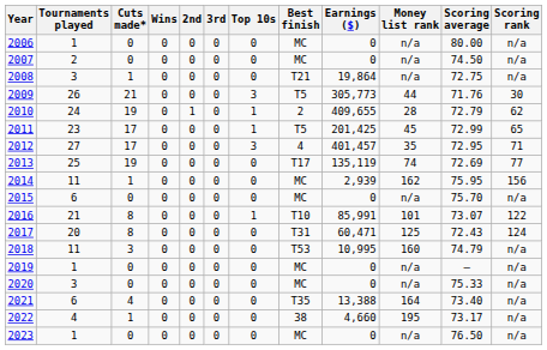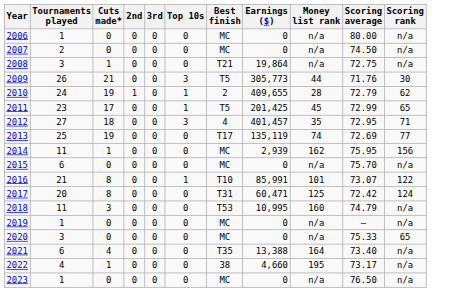- column: Wins | 0 | 0 | 0 | 0 | 0 | 0 | 0 | 0 | 0 | 0 | 0 | 0 | 0 | 0 | 0 | 0 | 0 | 0
2012 | Cuts made*: 17 -> 18
2017 | Scoring average: 72.43 -> 72.42
2020 | Scoring rank: n/a -> 65
